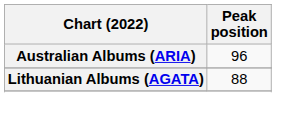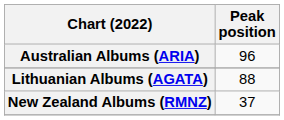+ row: New Zealand Albums (RMNZ) | 37
